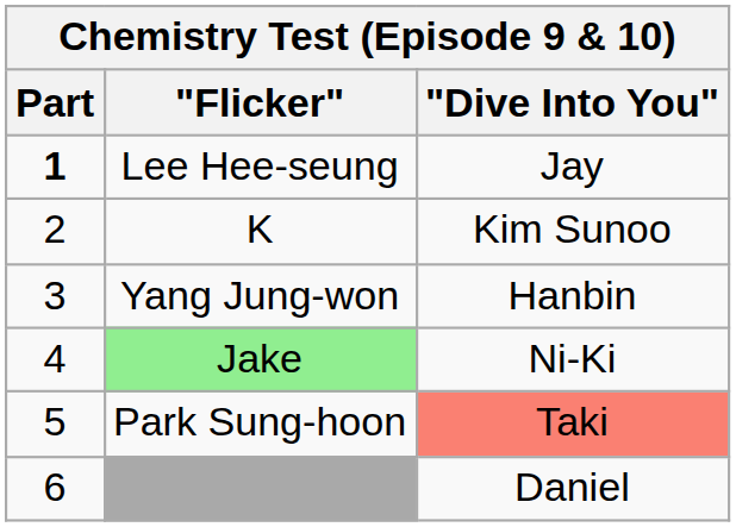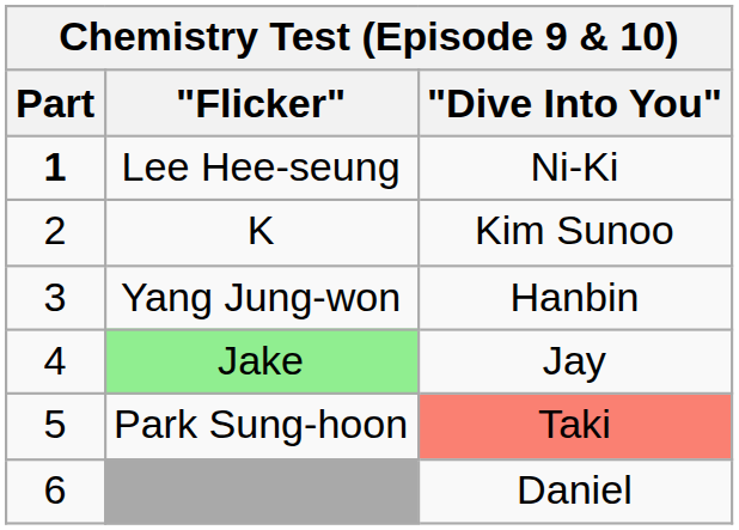Lee Hee-seung | "Dive Into You": Jay -> Ni-Ki
Jake | "Dive Into You": Ni-Ki -> Jay
